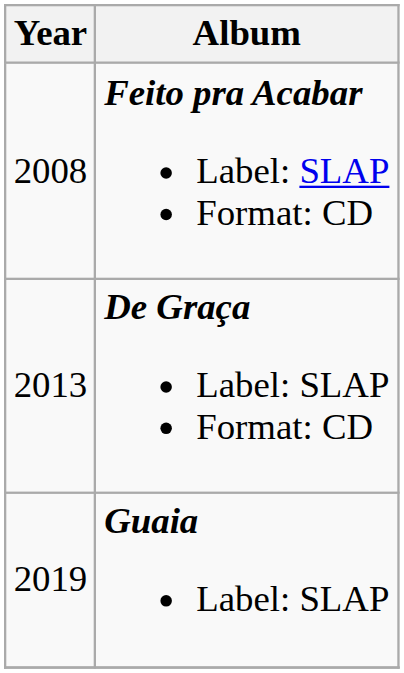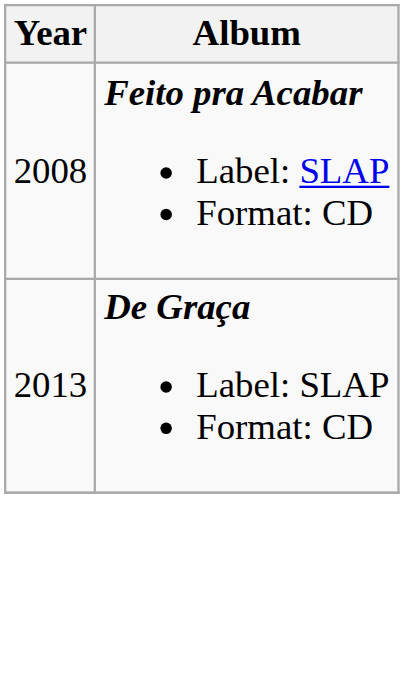- row: 2019 | Guaia Label: SLAP
